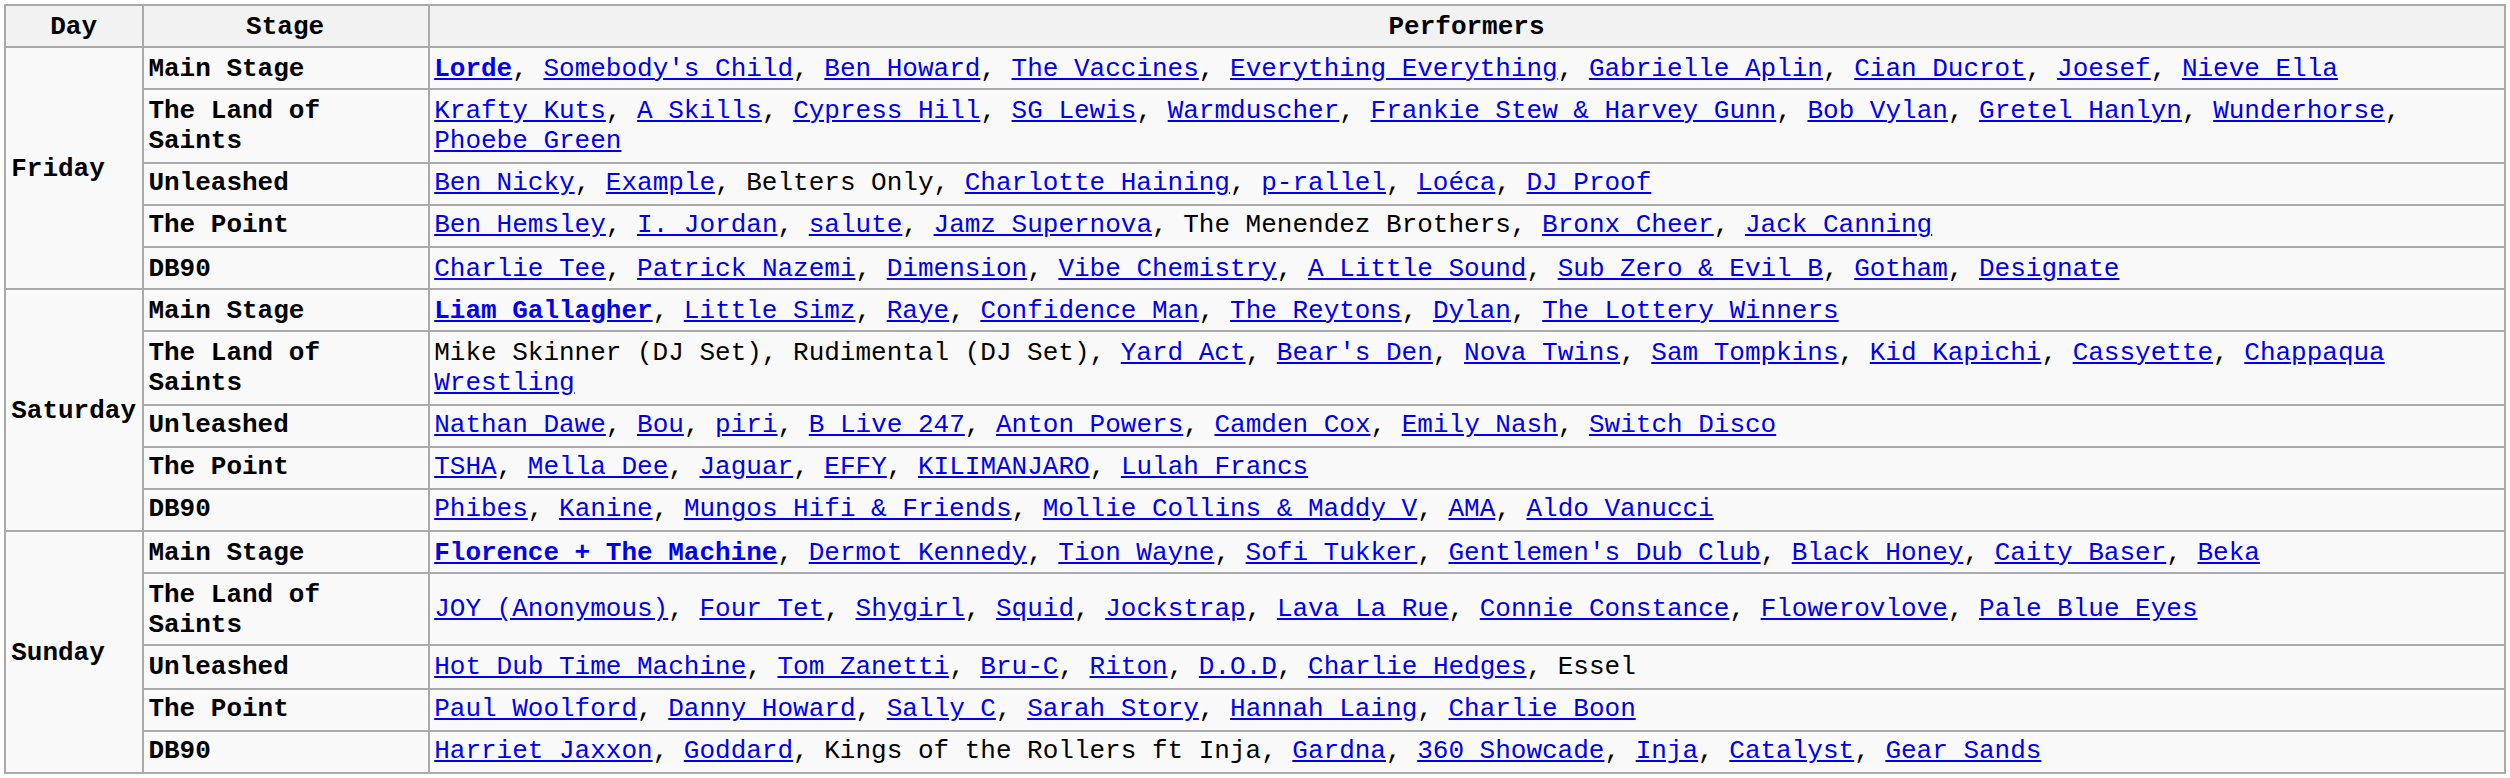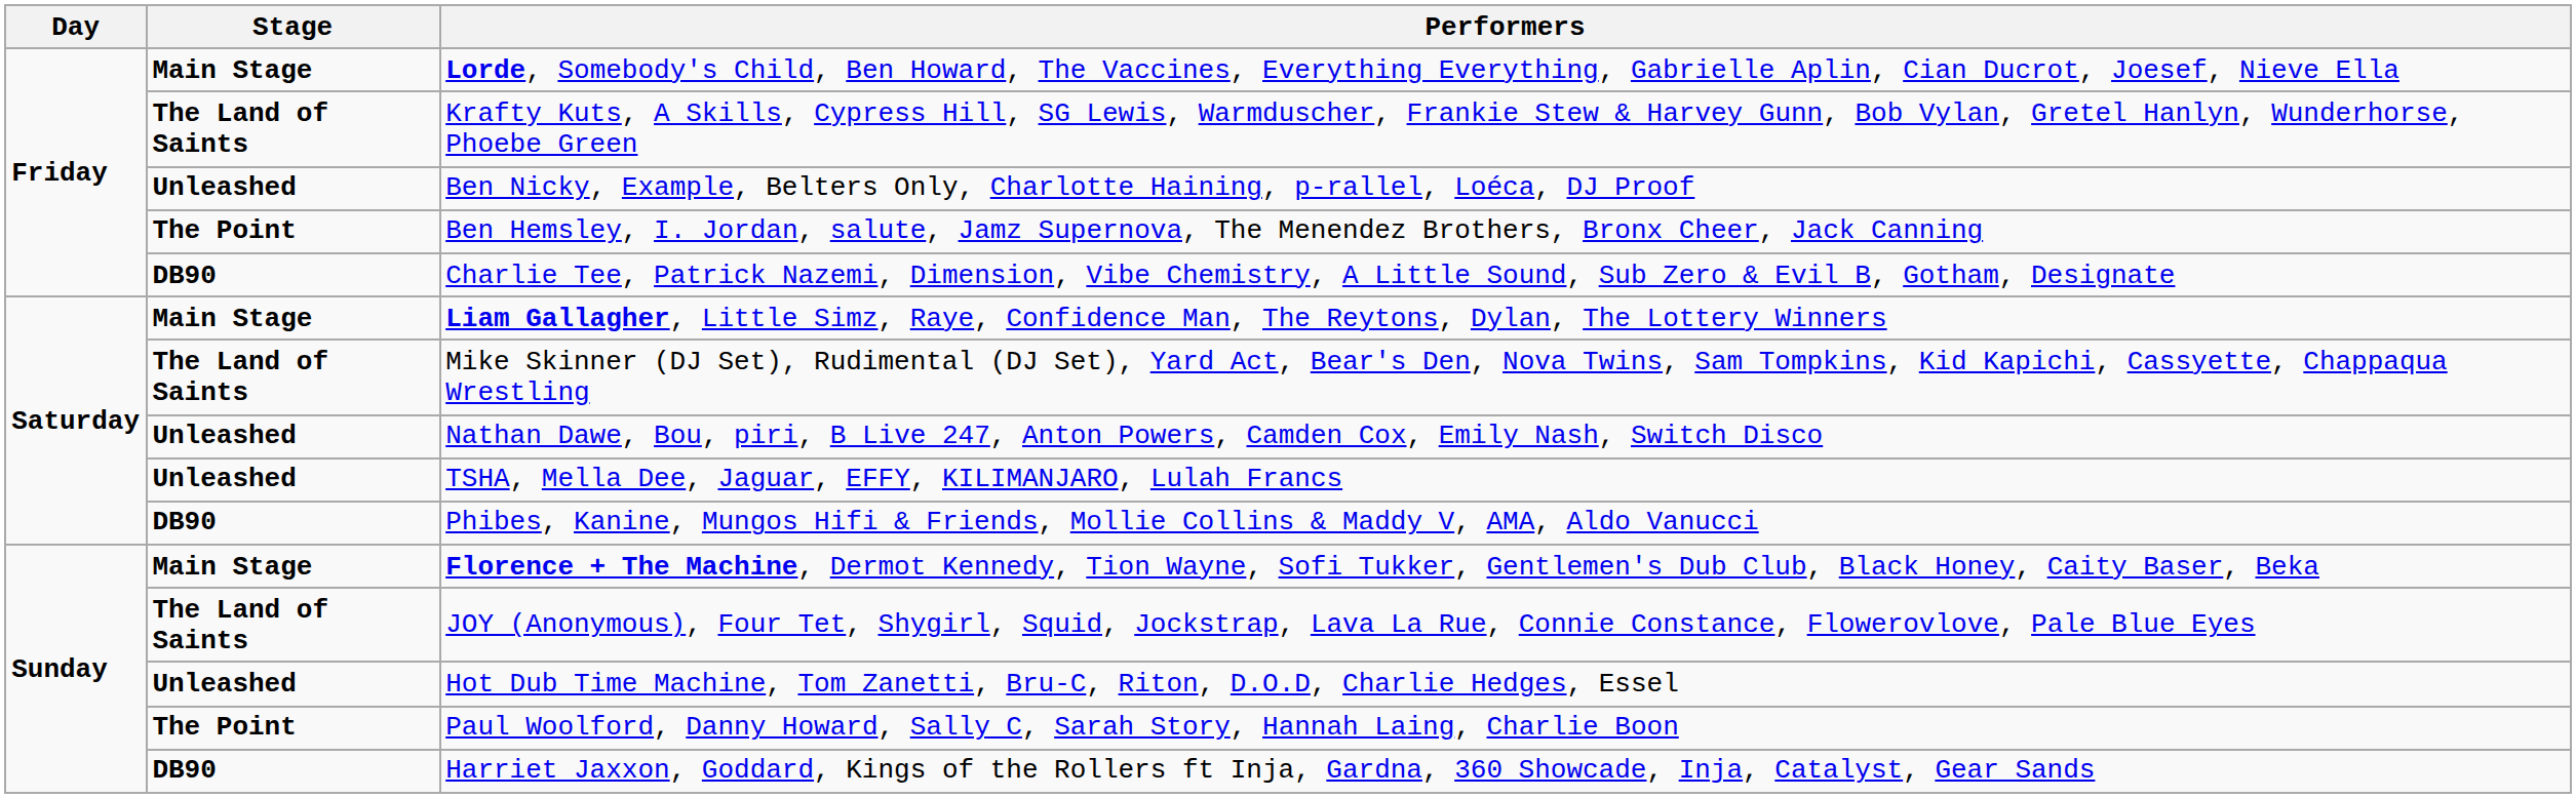TSHA, Mella Dee, Jaguar, EFFY, KILIMANJARO, Lulah Francs | Stage: The Point -> Unleashed
